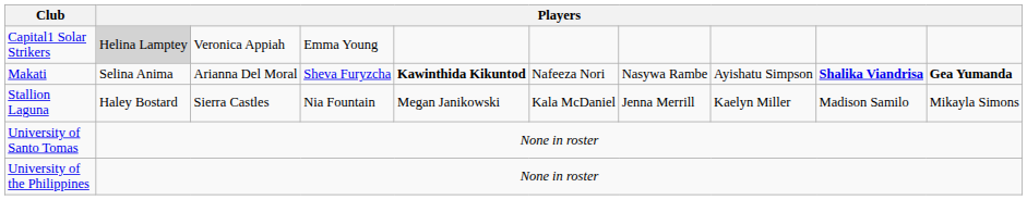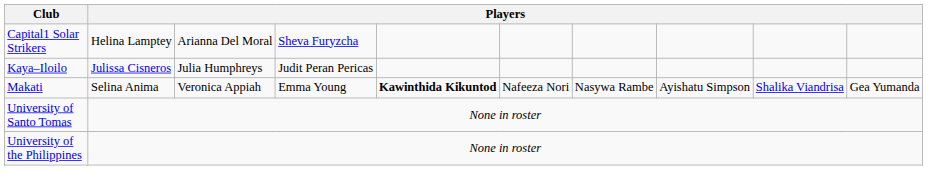Capital1 Solar Strikers | column 2: lightgrey background -> no background
Capital1 Solar Strikers | column 3: Veronica Appiah -> Arianna Del Moral
Capital1 Solar Strikers | column 4: Emma Young -> Sheva Furyzcha
+ row: Kaya–Iloilo | Julissa Cisneros | Julia Humphreys | Judit Peran Pericas
Makati | column 3: Arianna Del Moral -> Veronica Appiah
Makati | column 4: Sheva Furyzcha -> Emma Young
Makati | column 9: bold -> normal
Makati | column 10: bold -> normal
- row: Stallion Laguna | Haley Bostard | Sierra Castles | Nia Fountain | Megan Janikowski | Kala McDaniel | Jenna Merrill | Kaelyn Miller | Madison Samilo | Mikayla Simons
